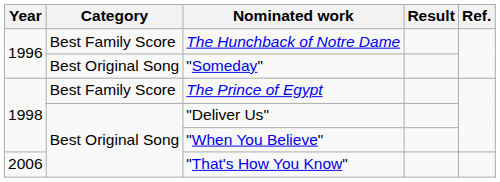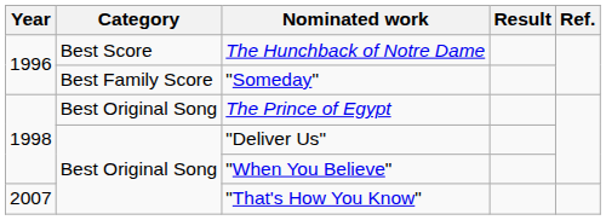The Hunchback of Notre Dame | Category: Best Family Score -> Best Score
"Someday" | Category: Best Original Song -> Best Family Score
The Prince of Egypt | Category: Best Family Score -> Best Original Song
"That's How You Know" | Year: 2006 -> 2007
